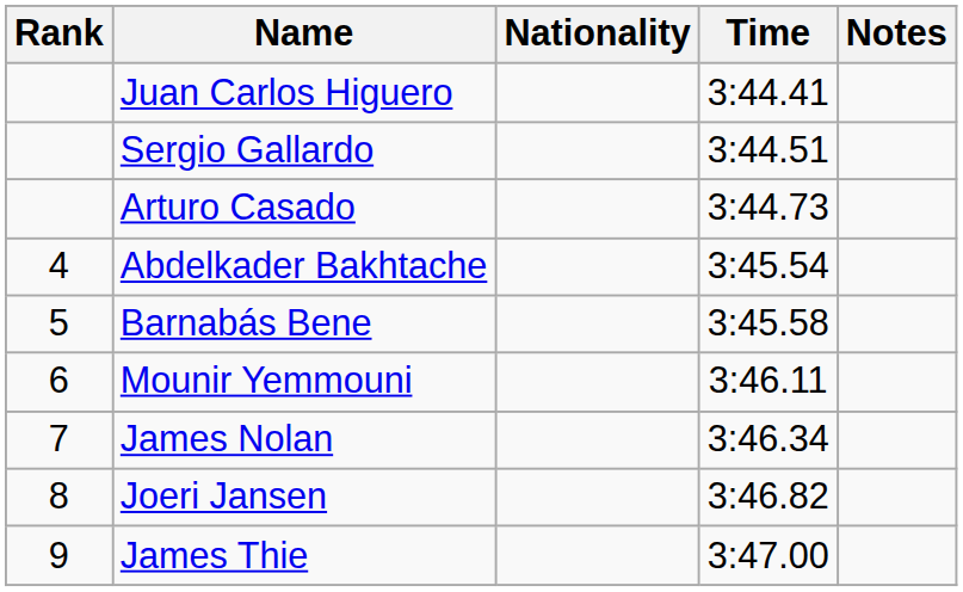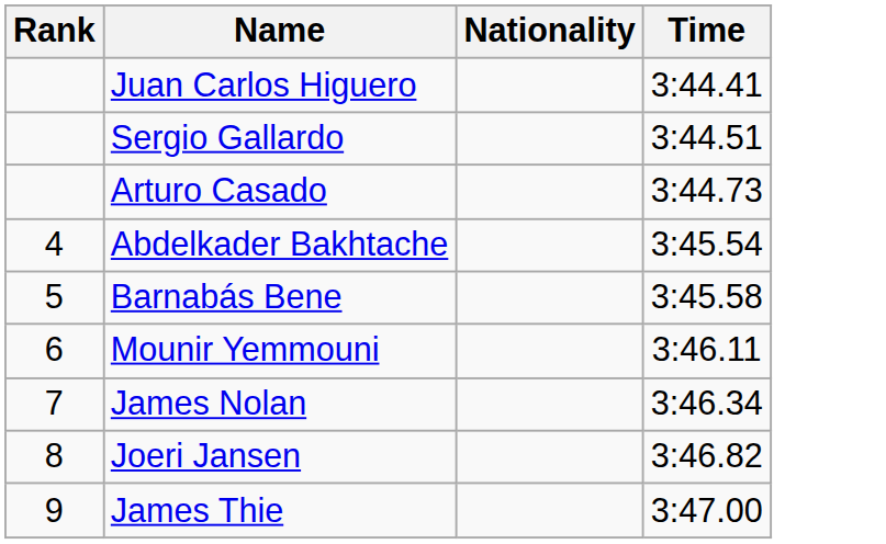- column: Notes
